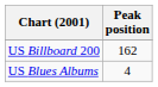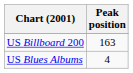US Billboard 200 | Peak position: 162 -> 163
